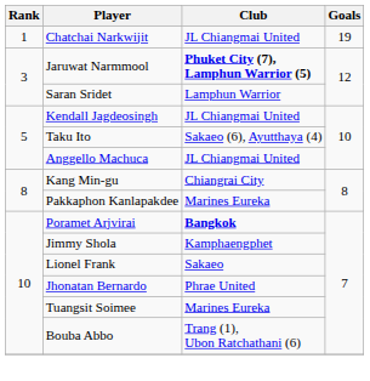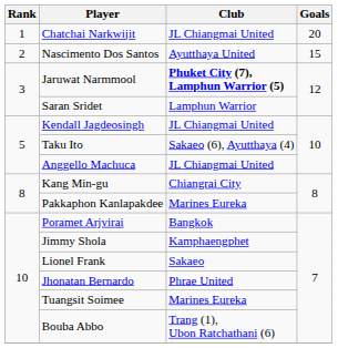Chatchai Narkwijit | Goals: 19 -> 20
+ row: 2 | Nascimento Dos Santos | Ayutthaya United | 15
Poramet Arjvirai | Club: bold -> normal
